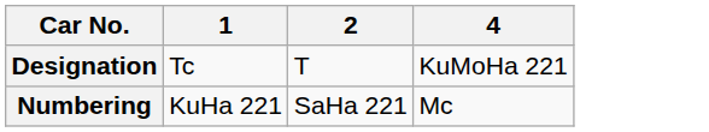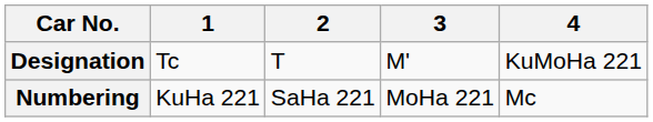+ column: 3 | M' | MoHa 221
